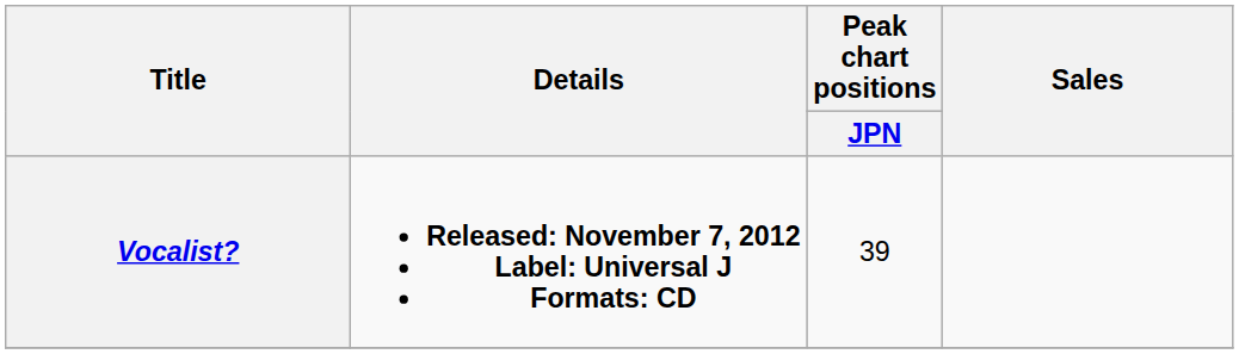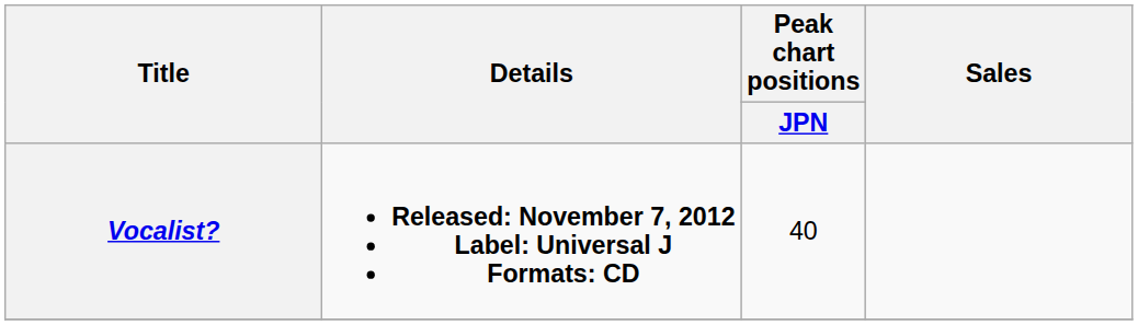Vocalist? | Peak chart positions / JPN: 39 -> 40
